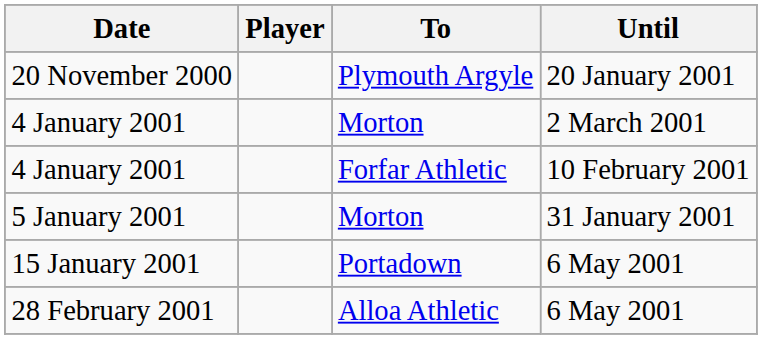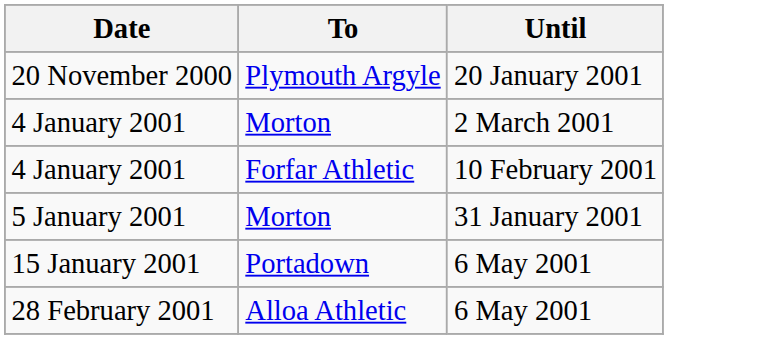- column: Player
